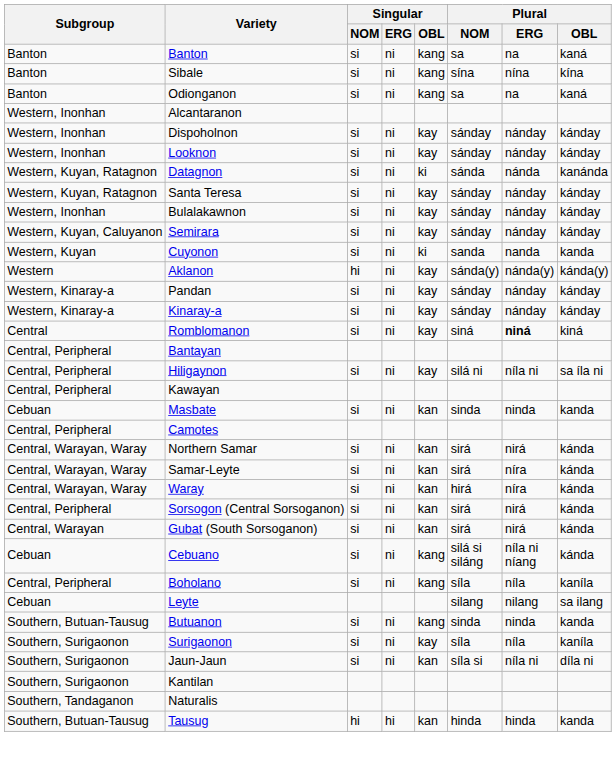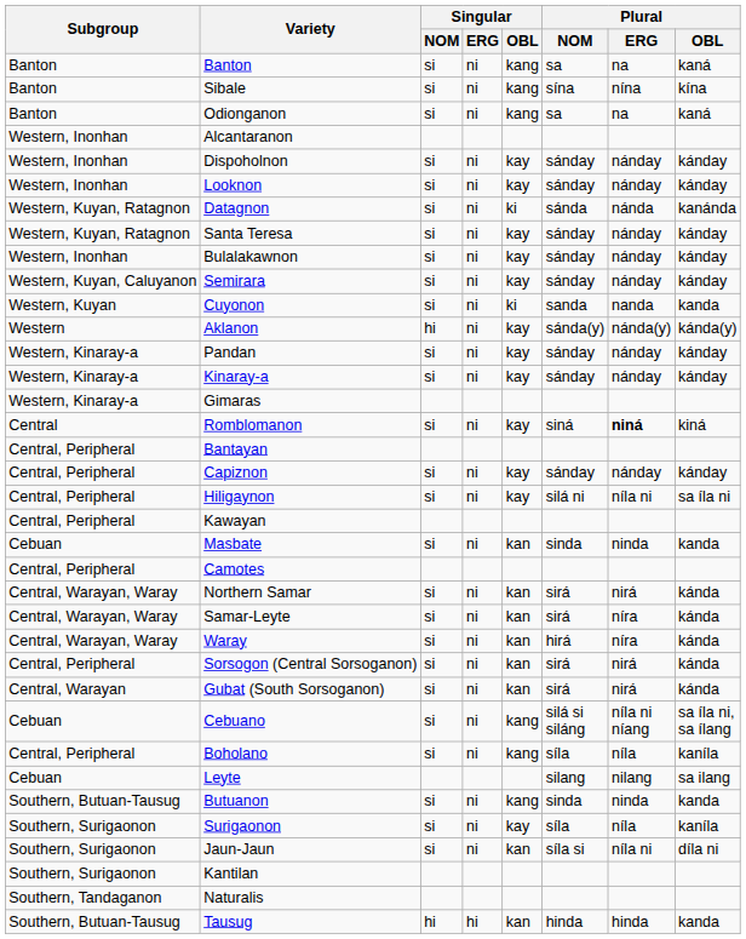+ row: Western, Kinaray-a | Gimaras
+ row: Central, Peripheral | Capiznon | si | ni | kay | sánday | nánday | kánday
Cebuano | Plural / OBL: kánda -> sa íla ni, sa ílang
